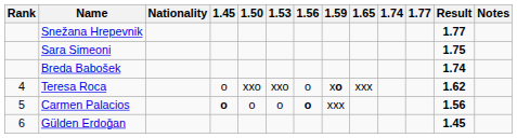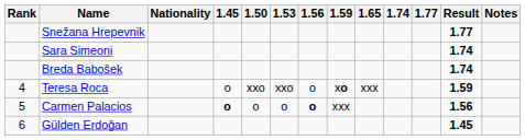Sara Simeoni | Result: 1.75 -> 1.74
Teresa Roca | Result: 1.62 -> 1.59
